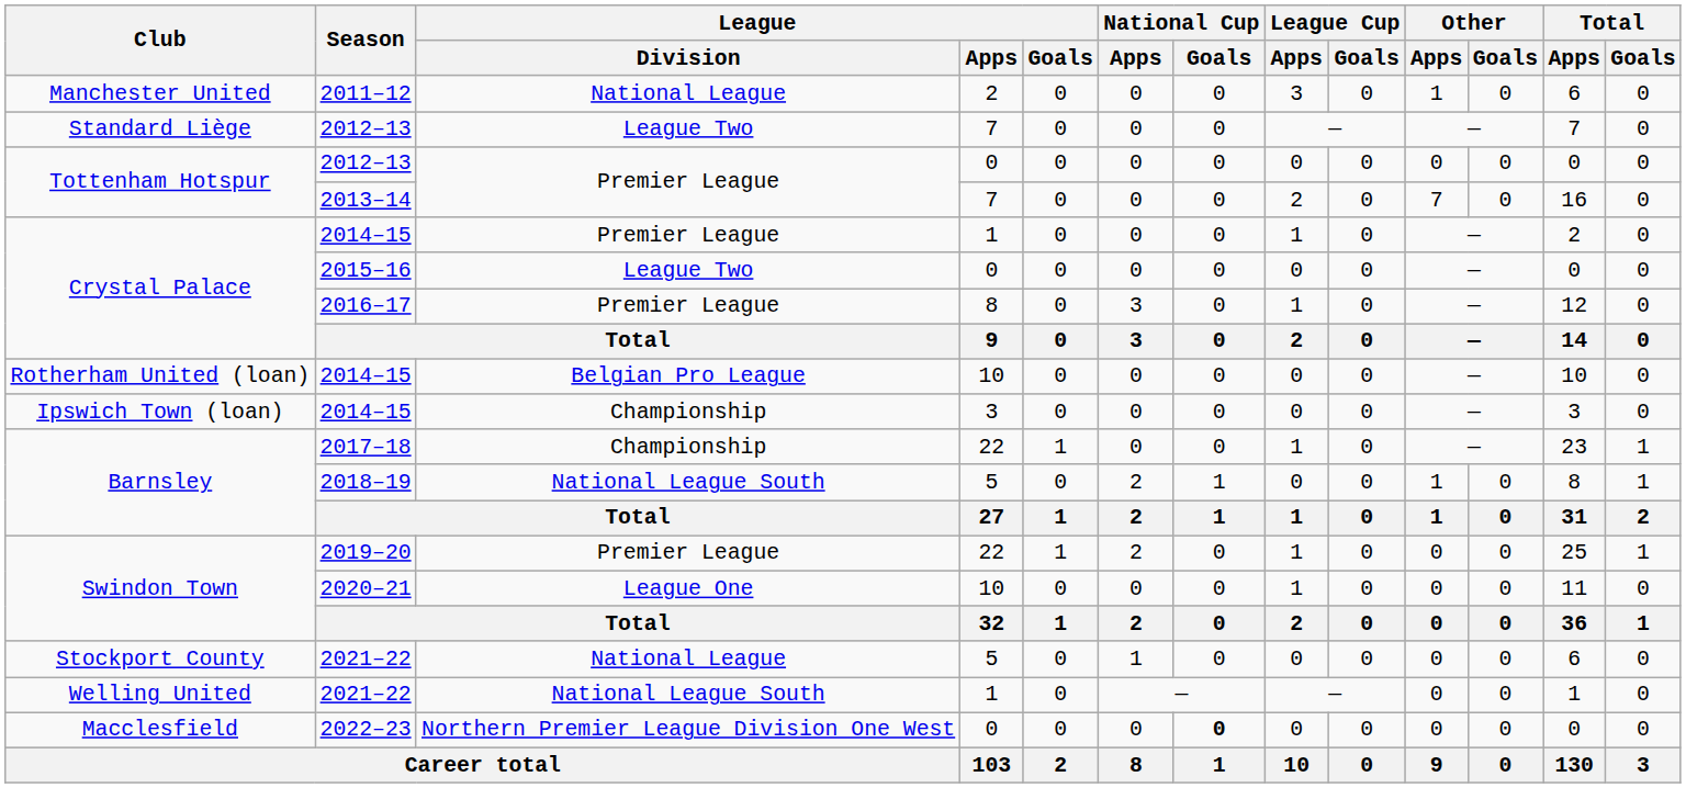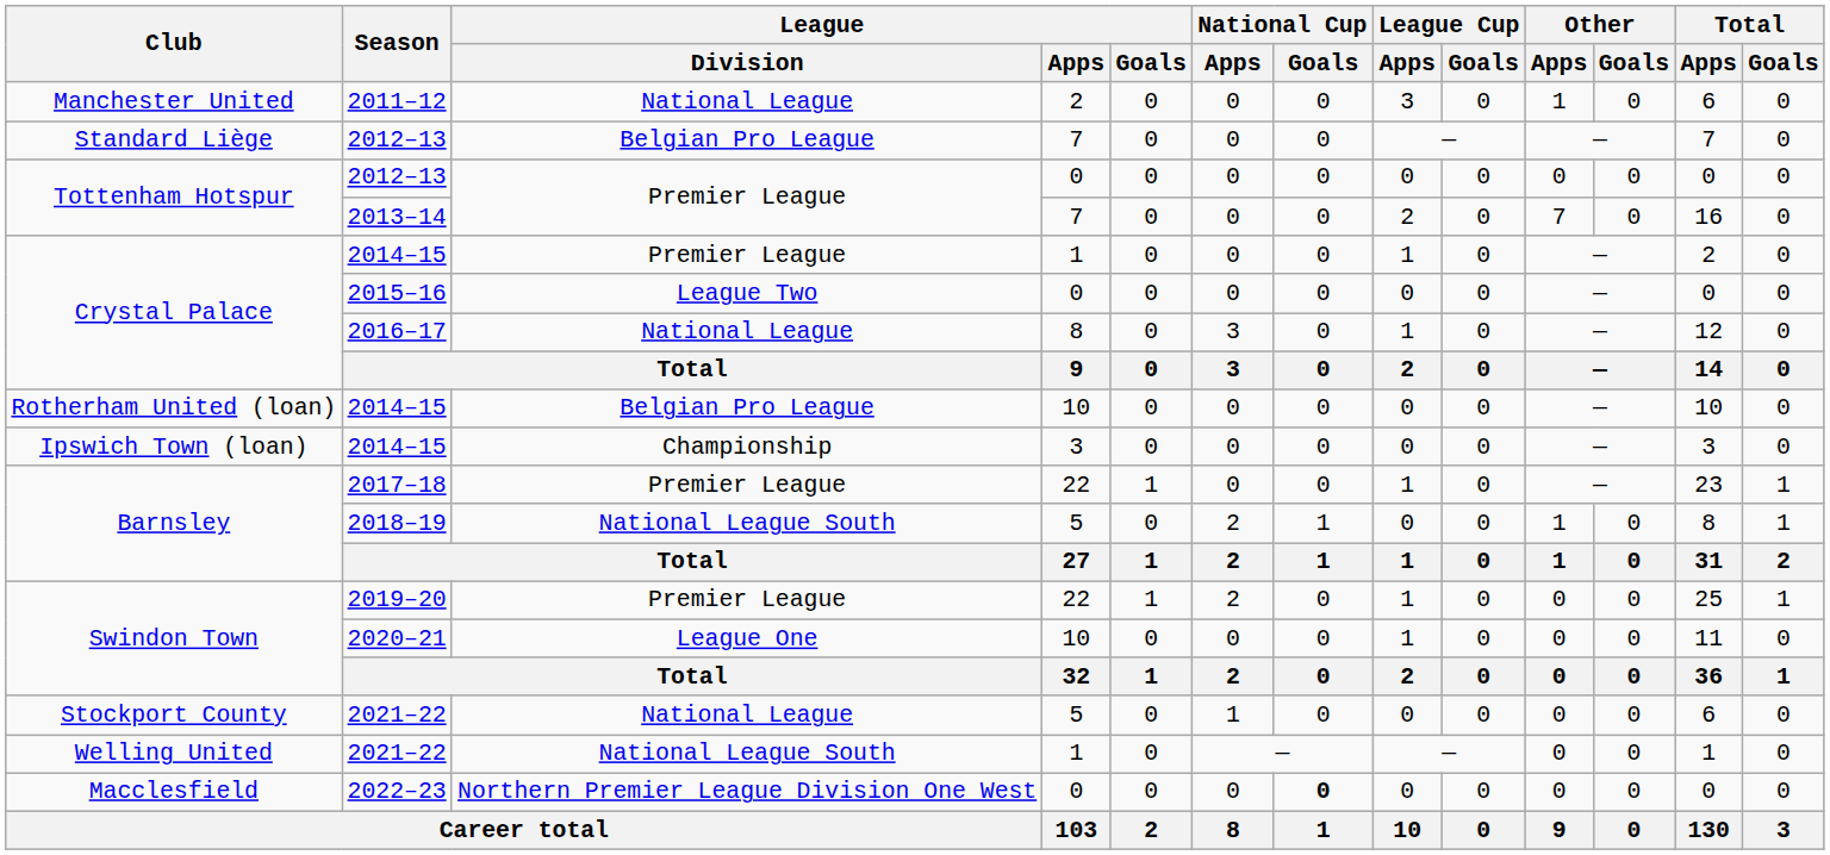Standard Liège / 2012–13 | League / Division: League Two -> Belgian Pro League
2016–17 | League / Division: Premier League -> National League
2017–18 | League / Division: Championship -> Premier League
